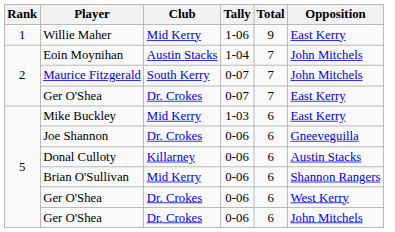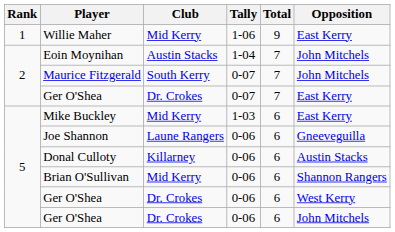Joe Shannon | Club: Dr. Crokes -> Laune Rangers
